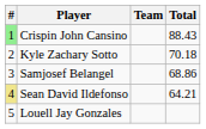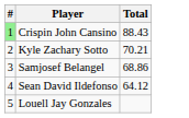- column: Team
Kyle Zachary Sotto | Total: 70.18 -> 70.21
Sean David Ildefonso | #: khaki background -> no background
Sean David Ildefonso | Total: 64.21 -> 64.12
